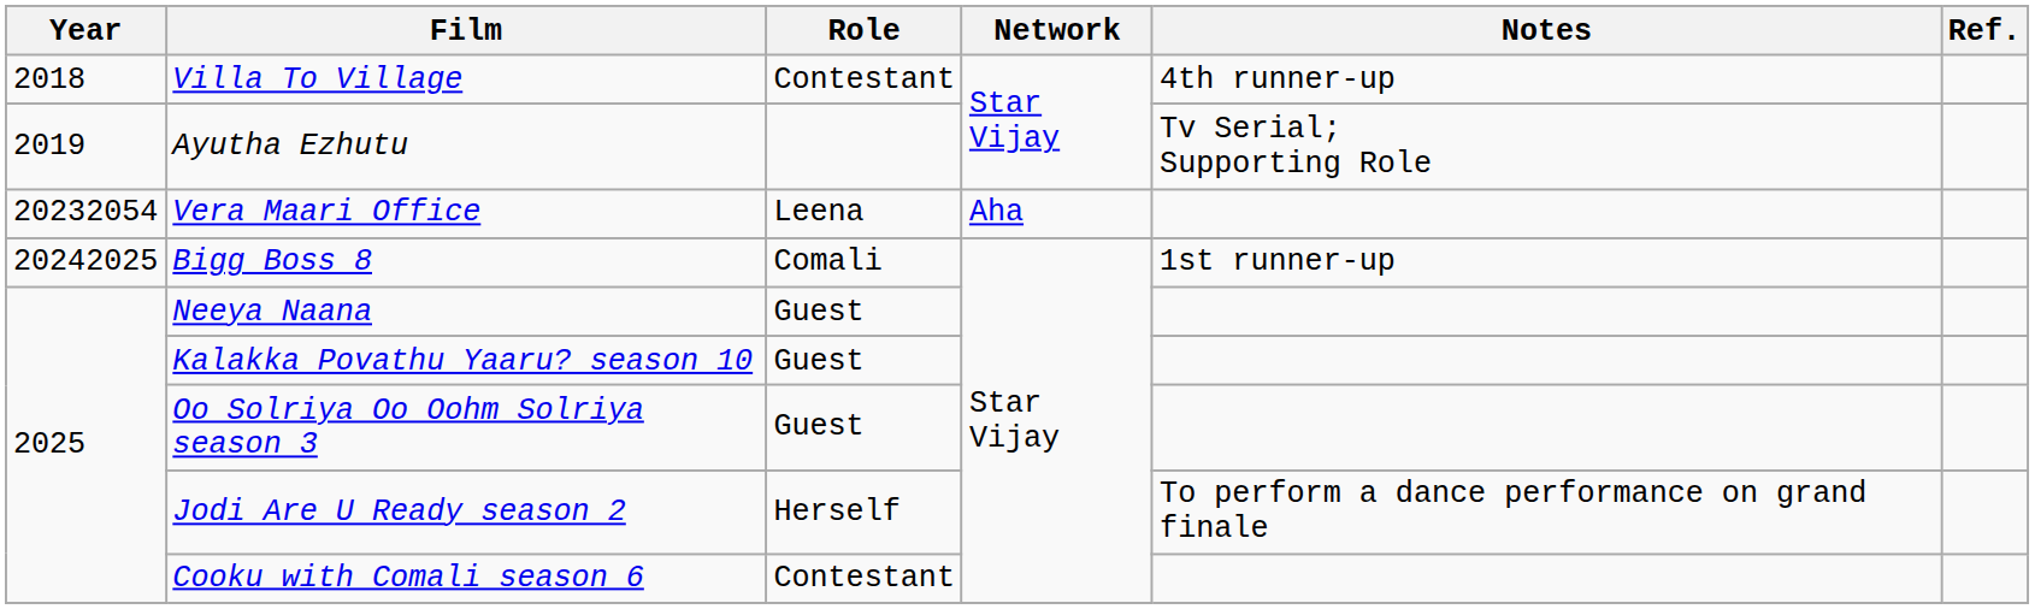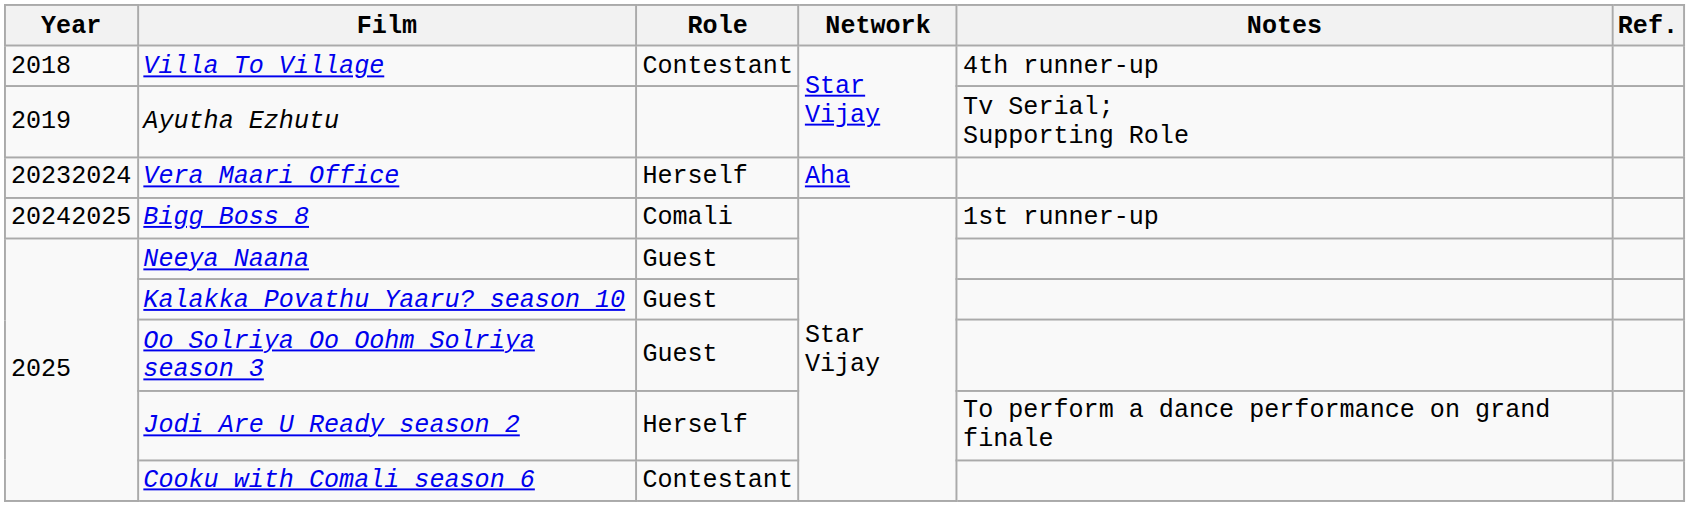Vera Maari Office | Year: 20232054 -> 20232024
Vera Maari Office | Role: Leena -> Herself
